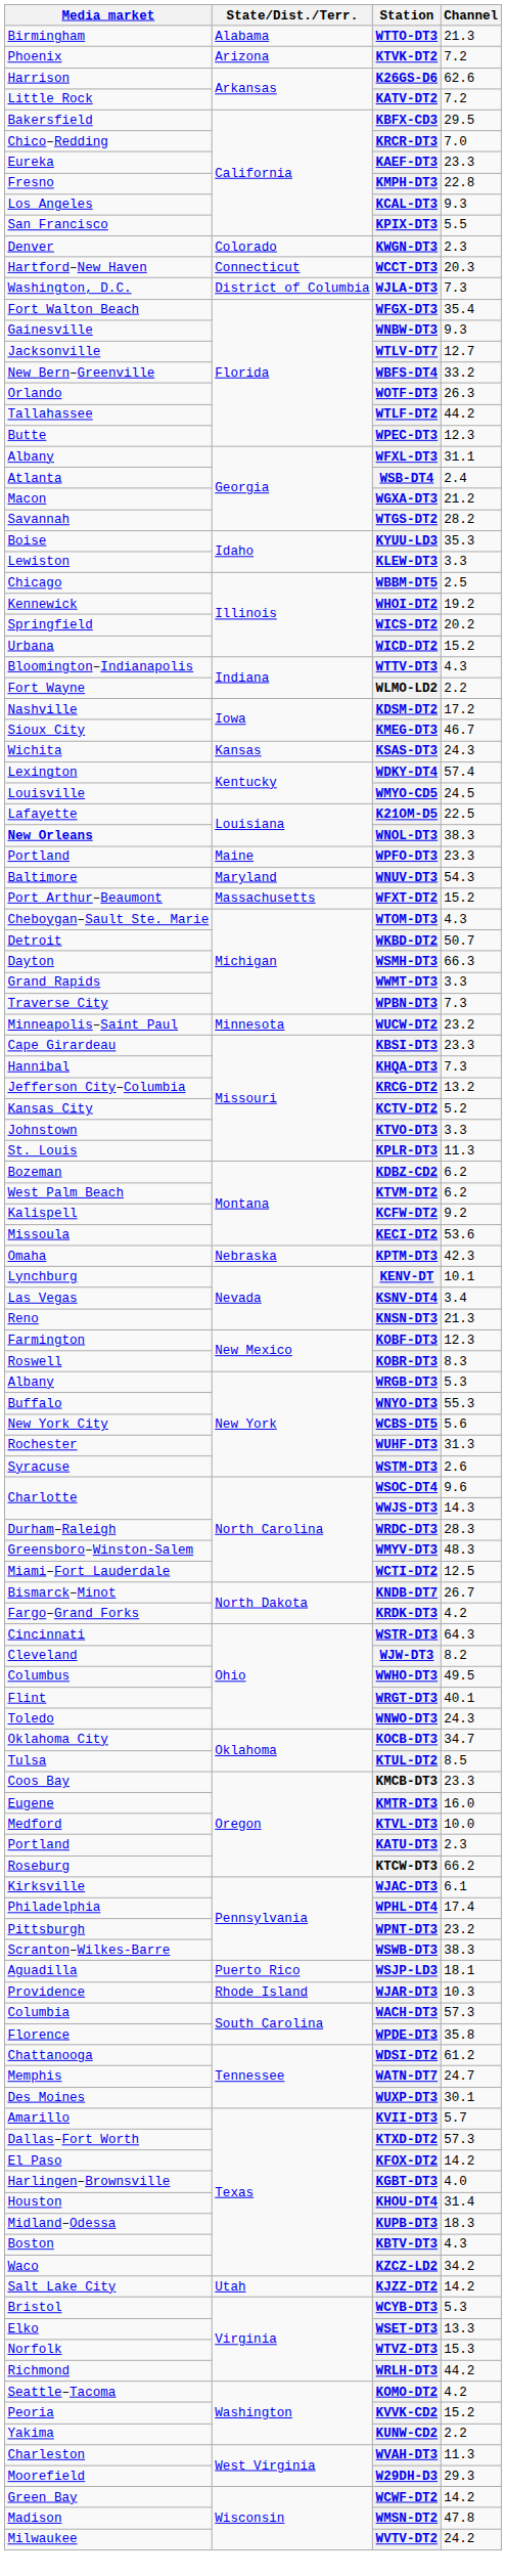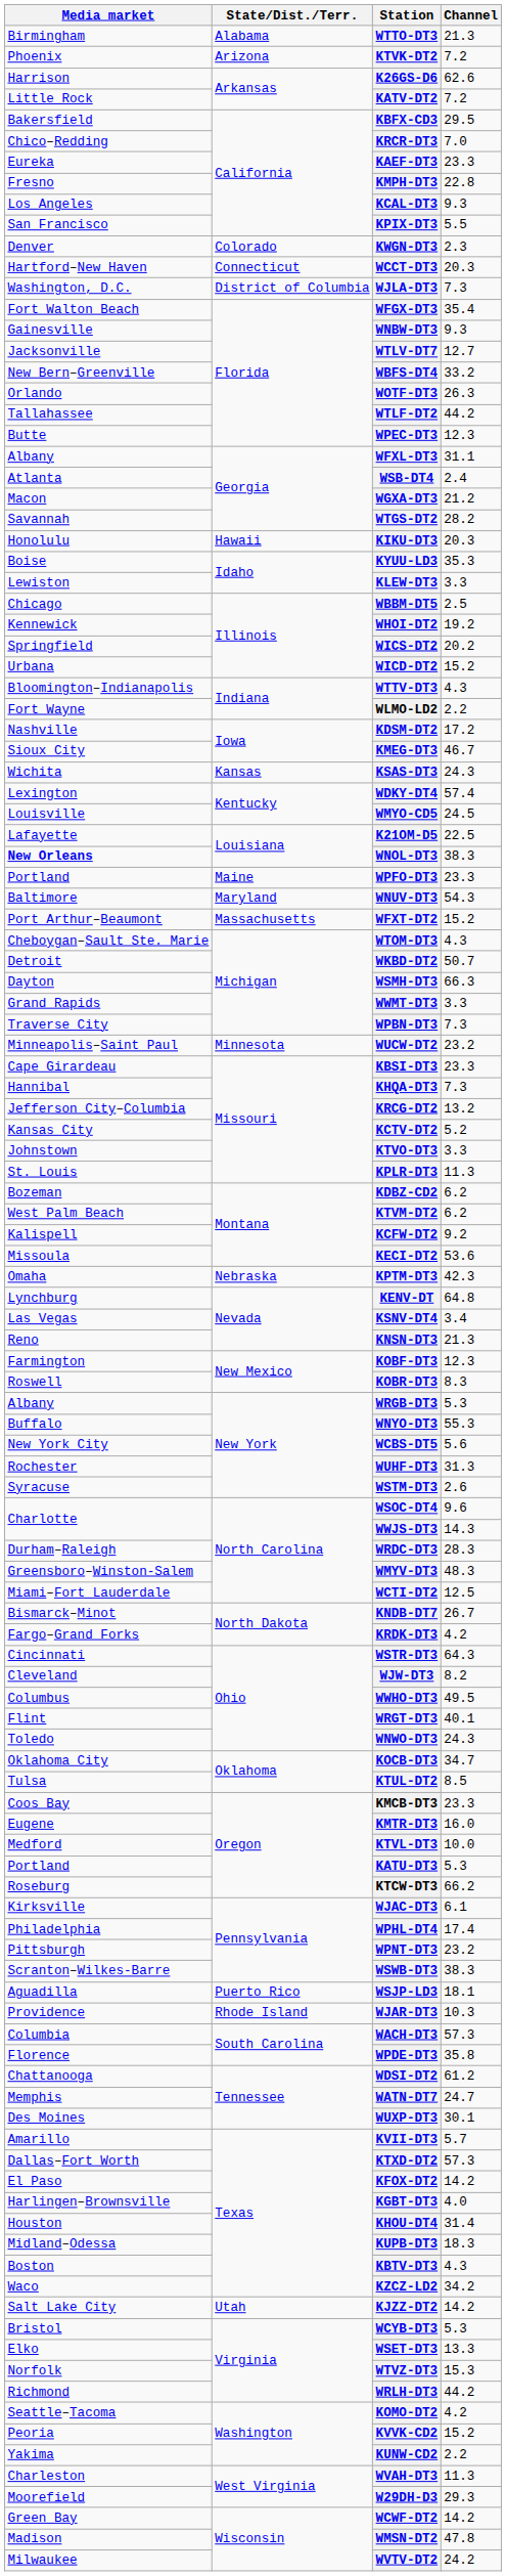+ row: Honolulu | Hawaii | KIKU-DT3 | 20.3
KENV-DT | Channel: 10.1 -> 64.8
KATU-DT3 | Channel: 2.3 -> 5.3
